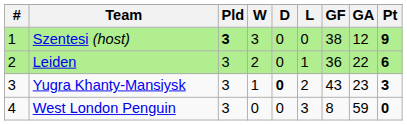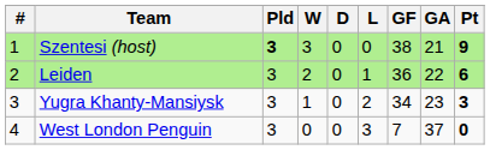Szentesi (host) | GA: 12 -> 21
Yugra Khanty-Mansiysk | D: bold -> normal
Yugra Khanty-Mansiysk | GF: 43 -> 34
West London Penguin | GF: 8 -> 7
West London Penguin | GA: 59 -> 37
